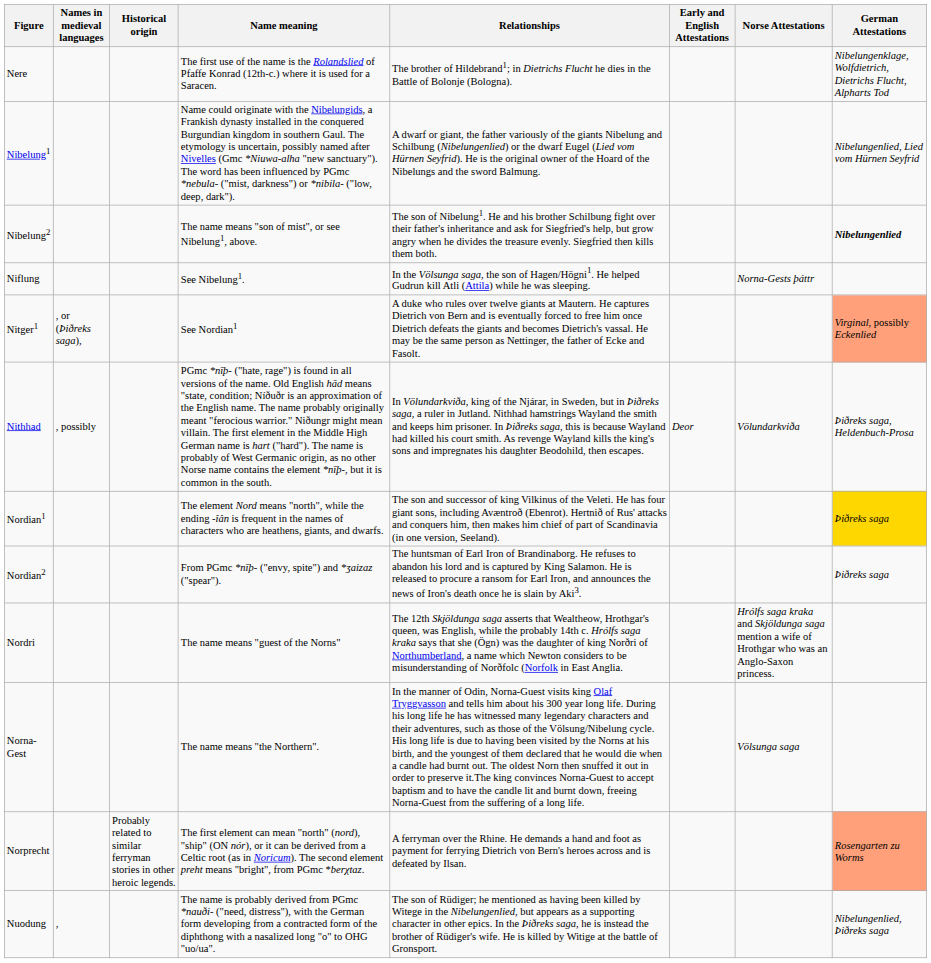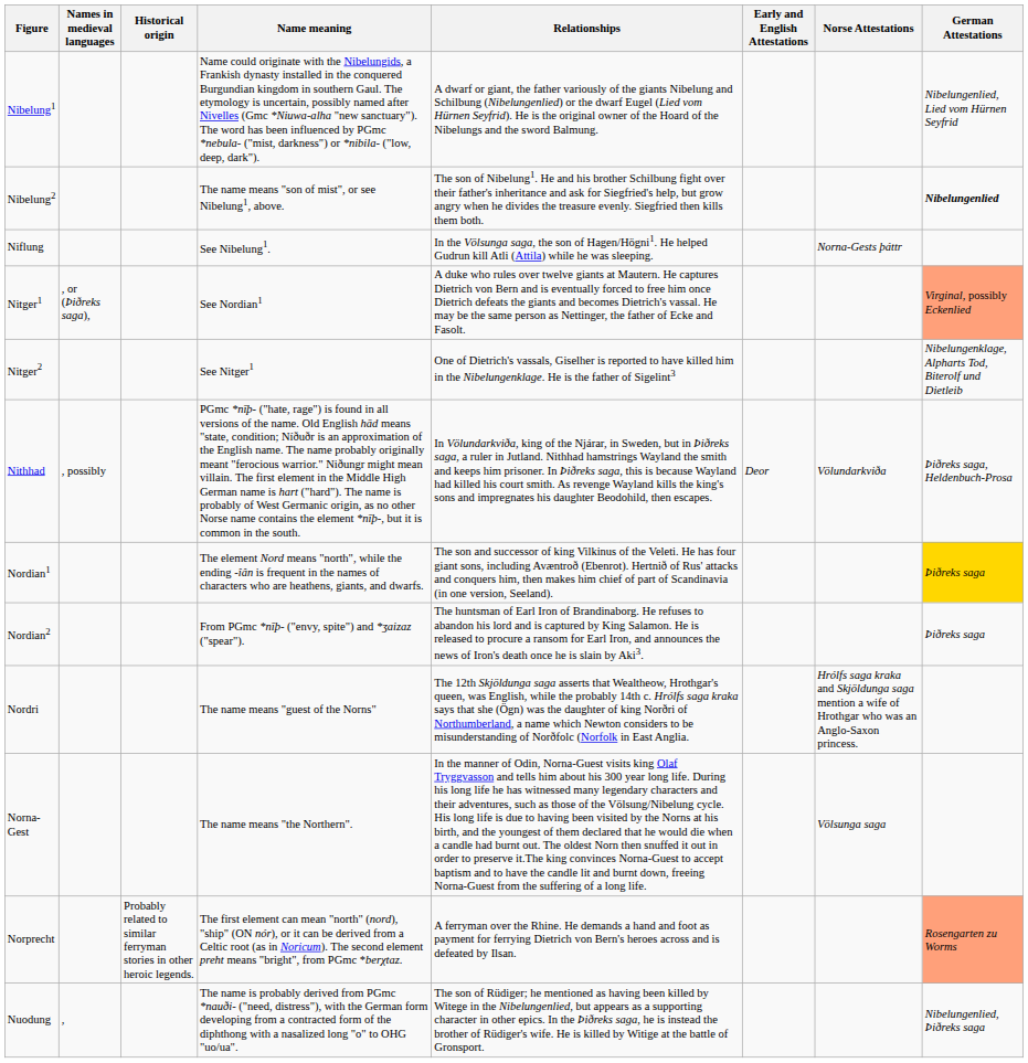- row: Nere | The first use of the name is the Rolandslied of Pfaffe Konrad (12th-c.) where it is used for a Saracen. | The brother of Hildebrand1; in Dietrichs Flucht he dies in the Battle of Bolonje (Bologna). | Nibelungenklage, Wolfdietrich, Dietrichs Flucht, Alpharts Tod
+ row: Nitger2 | See Nitger1 | One of Dietrich's vassals, Giselher is reported to have killed him in the Nibelungenklage. He is the father of Sigelint3 | Nibelungenklage, Alpharts Tod, Biterolf und Dietleib
